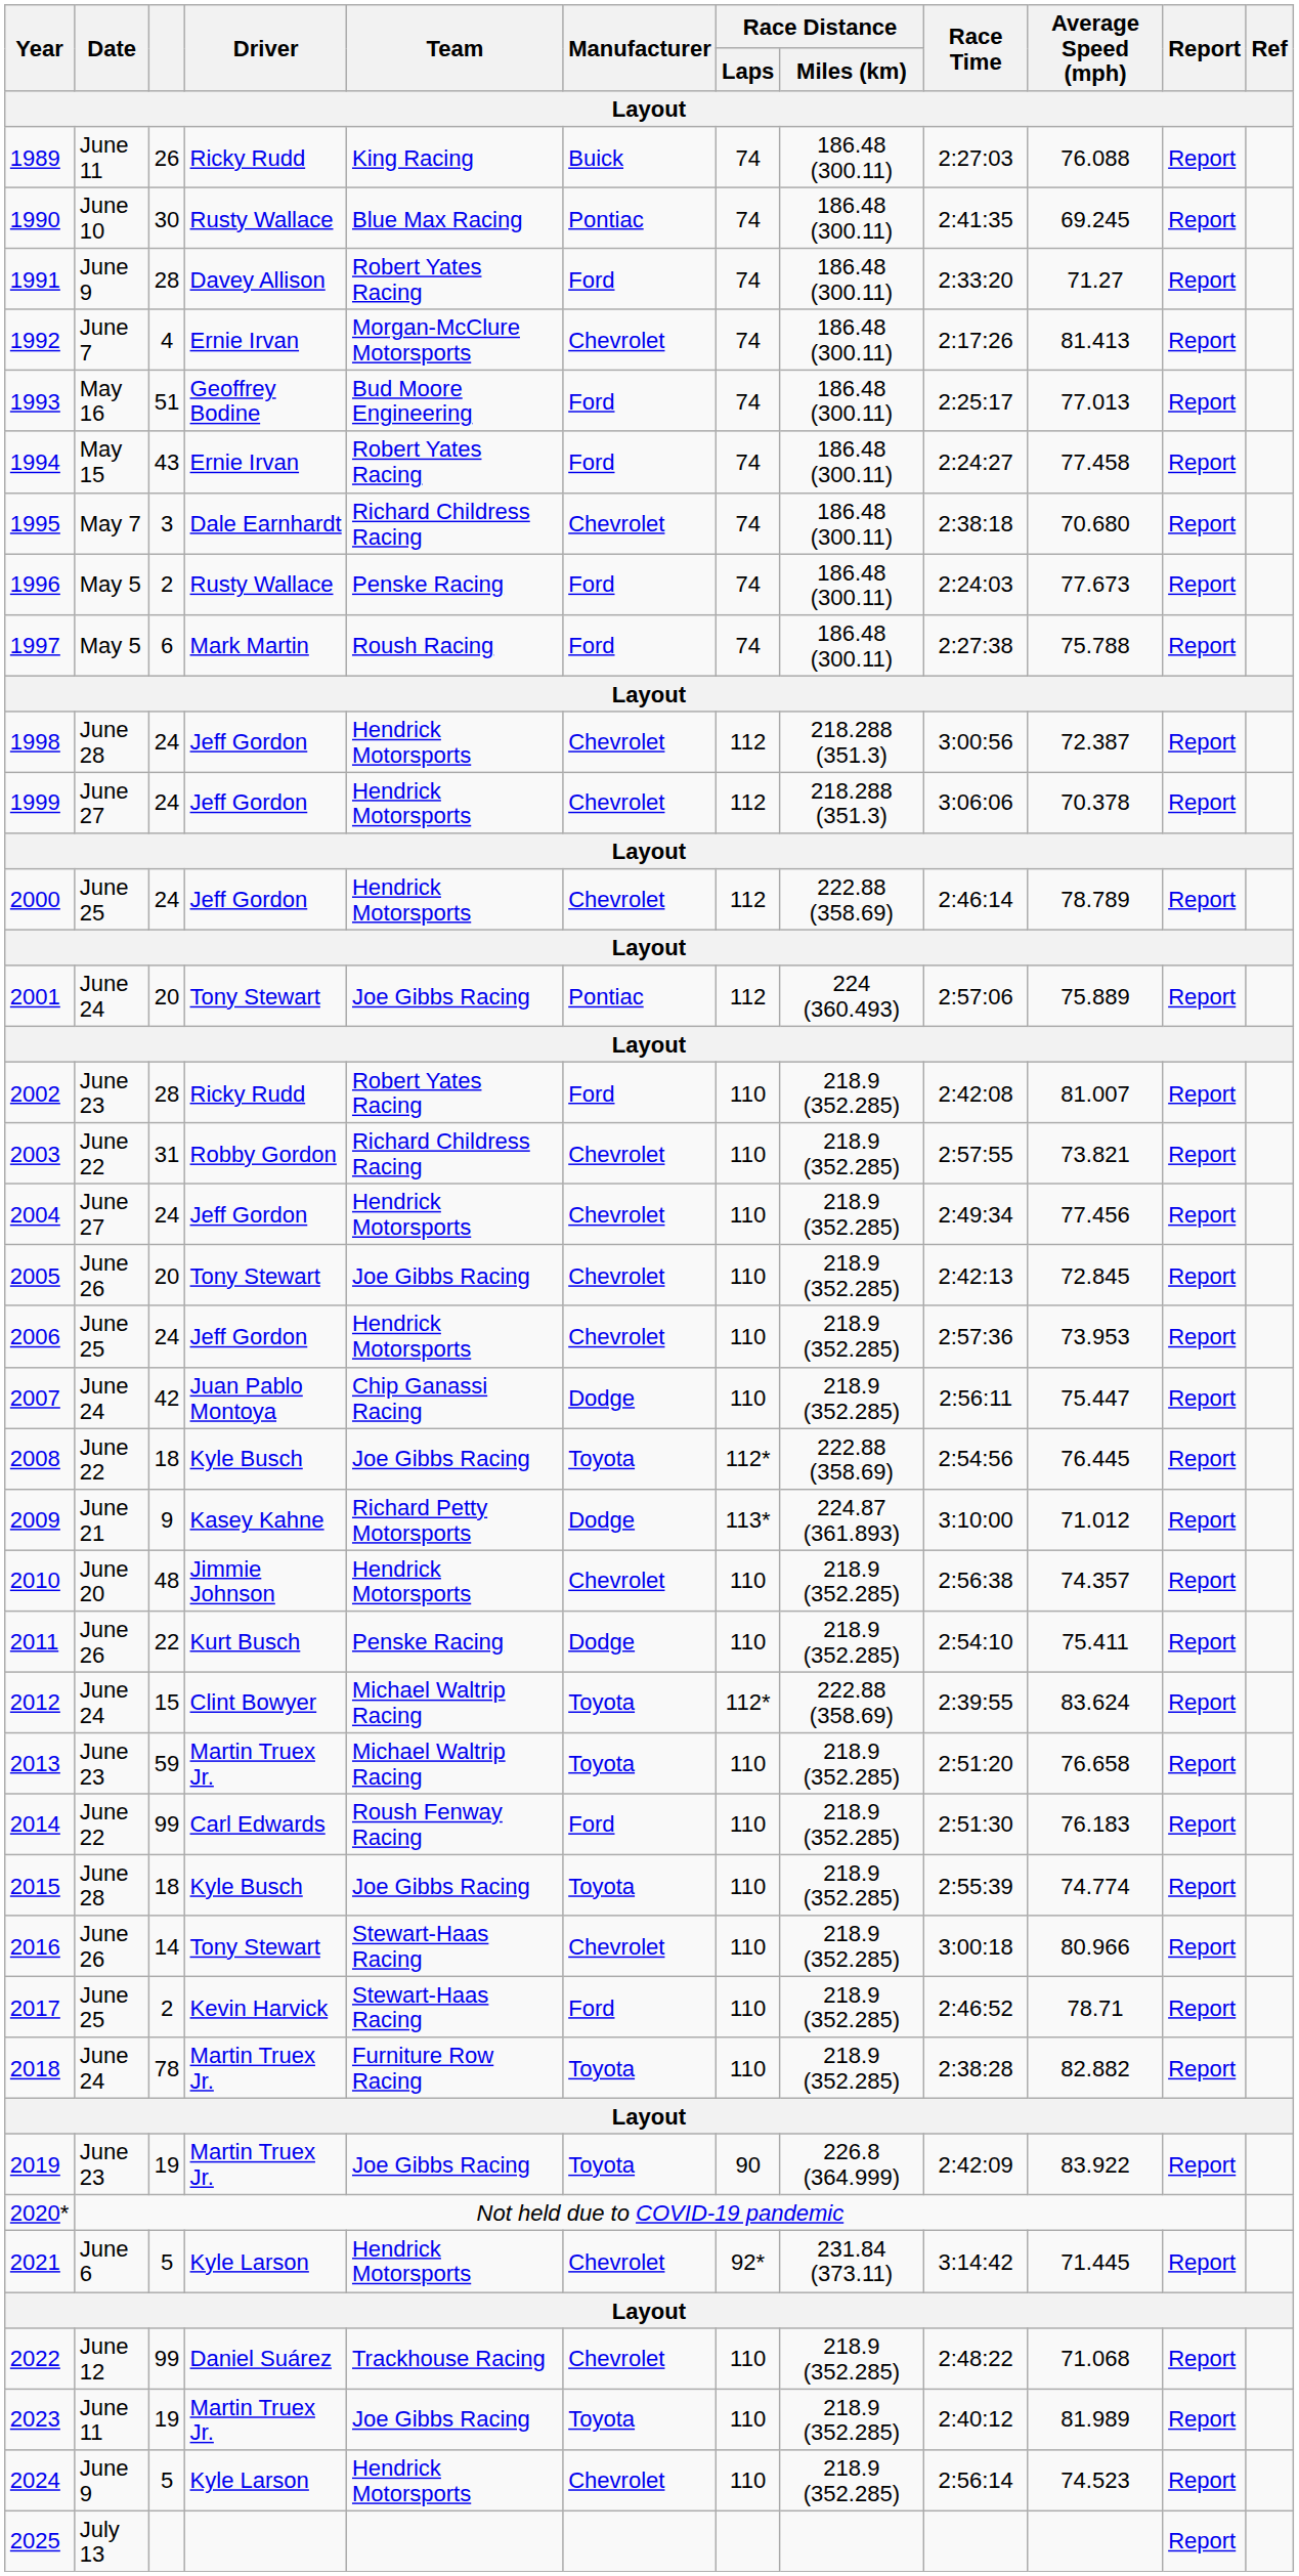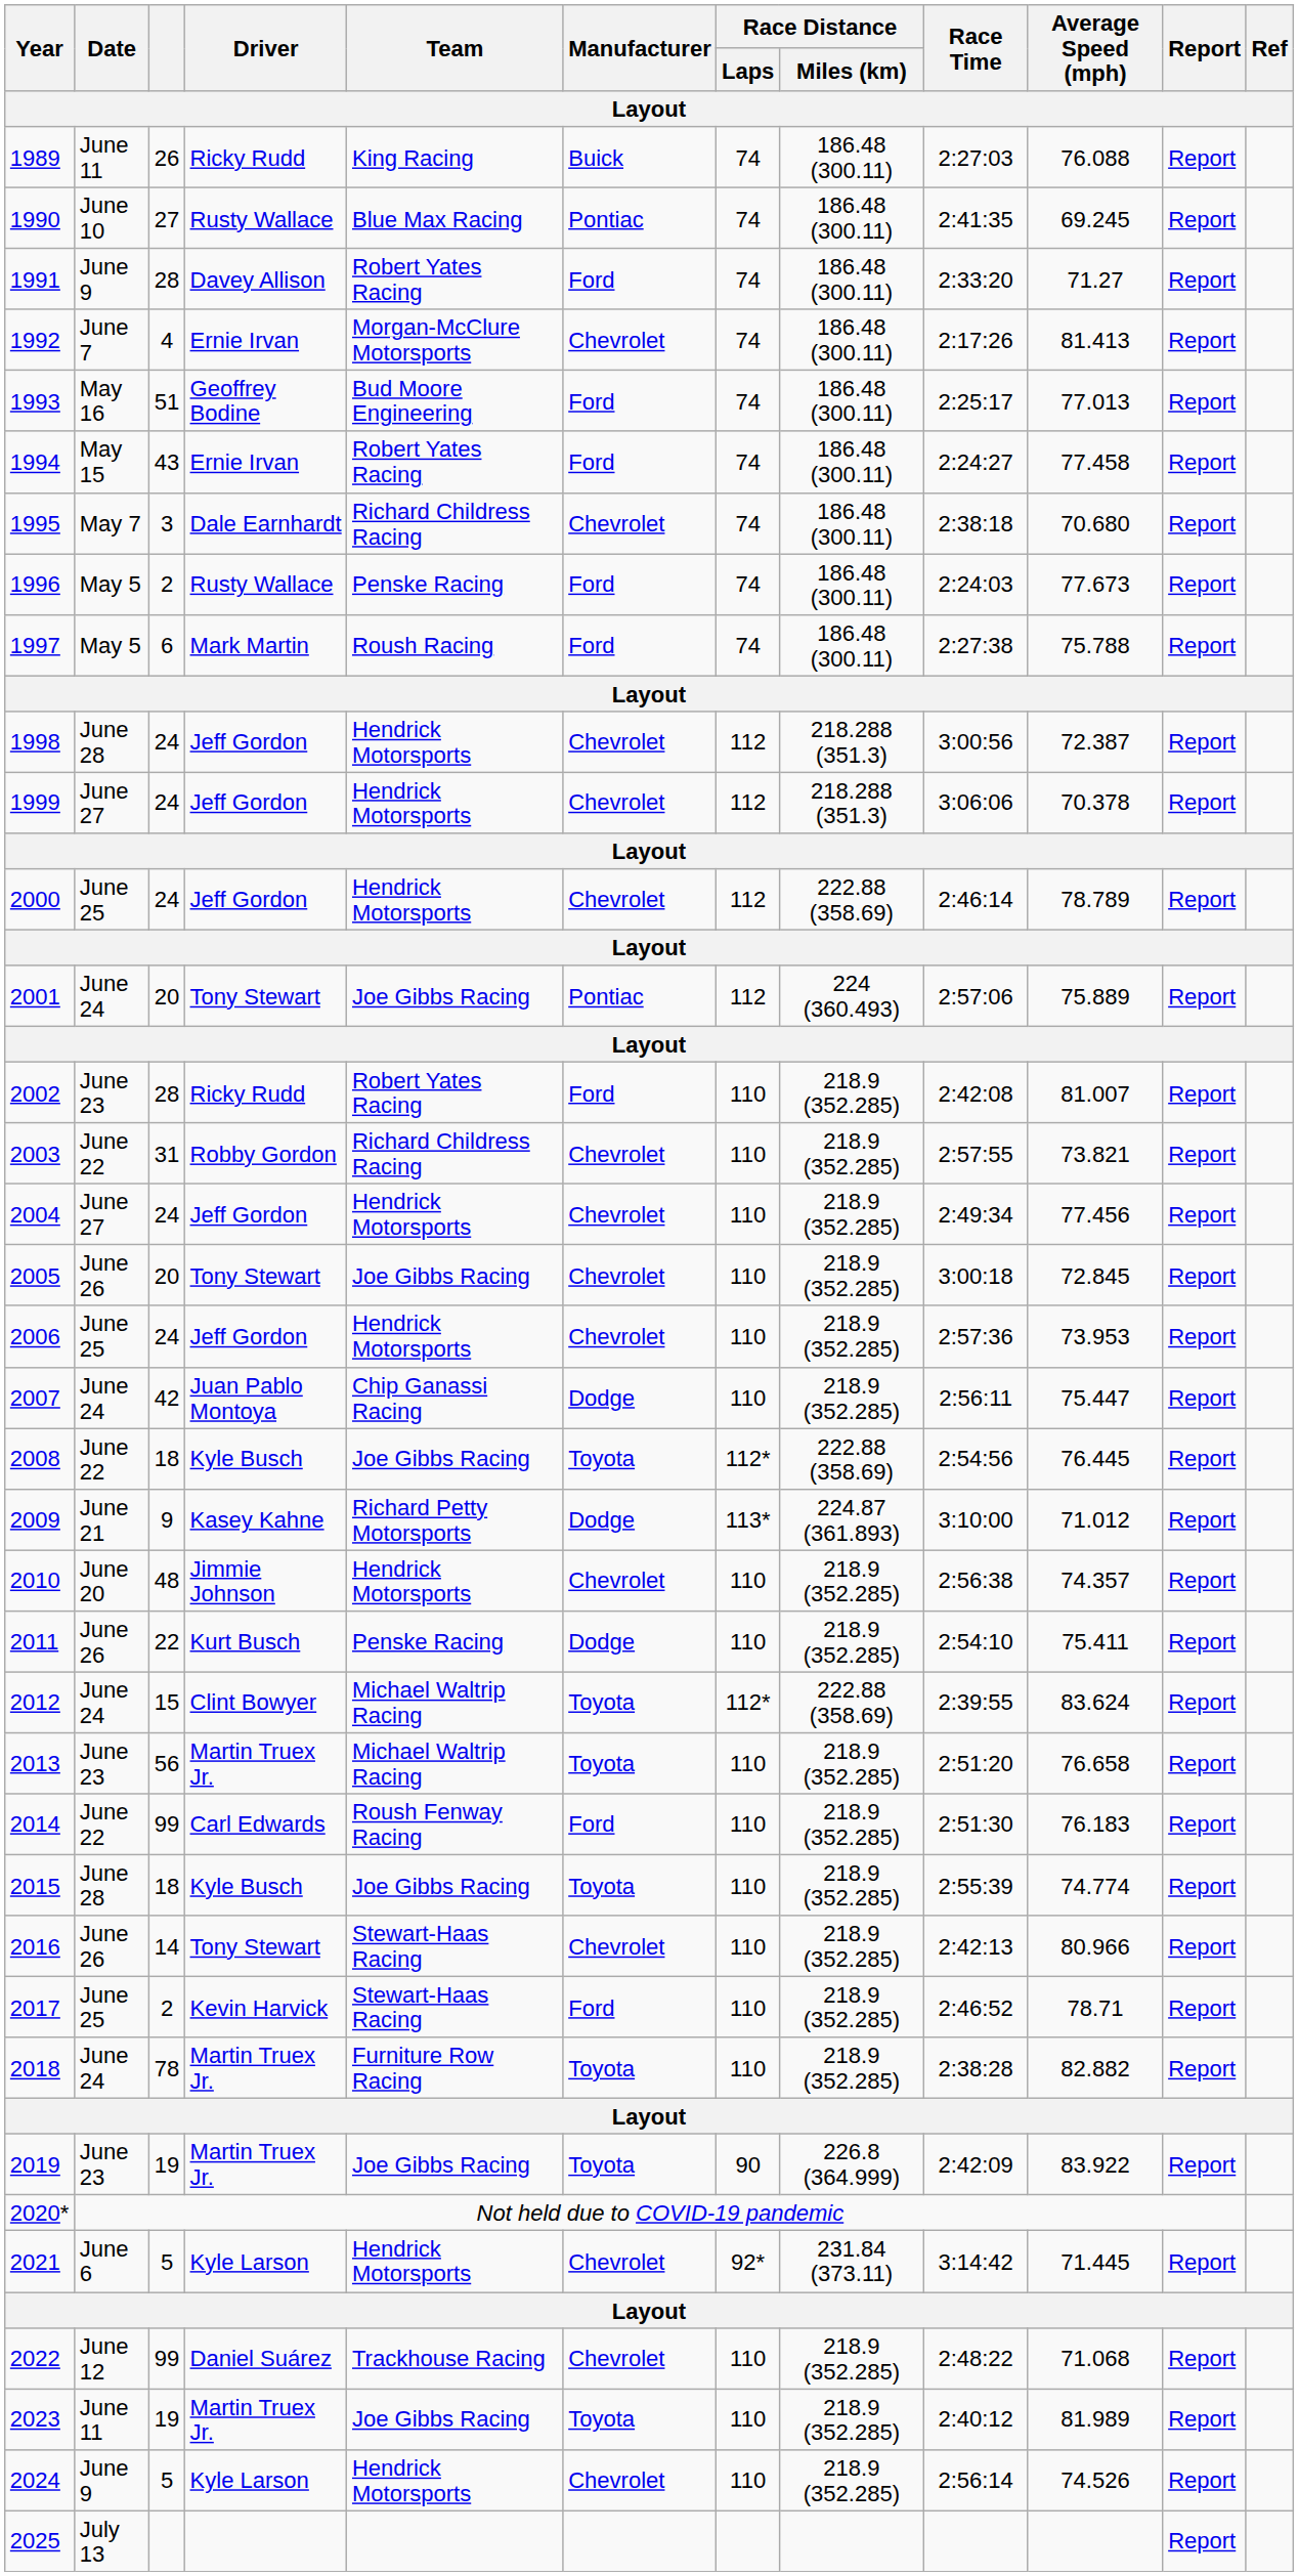1990 | column 3: 30 -> 27
2005 | Race Time: 2:42:13 -> 3:00:18
2013 | column 3: 59 -> 56
2016 | Race Time: 3:00:18 -> 2:42:13
2024 | Average Speed (mph): 74.523 -> 74.526
